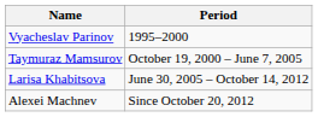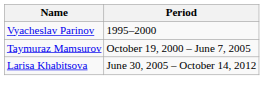- row: Alexei Machnev | Since October 20, 2012
